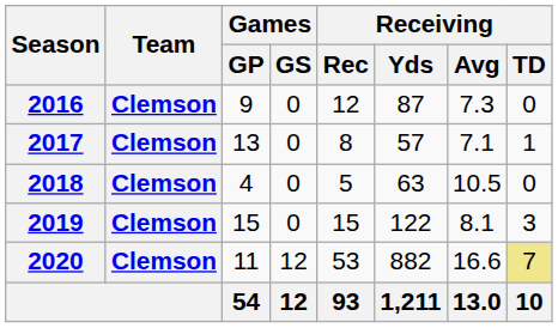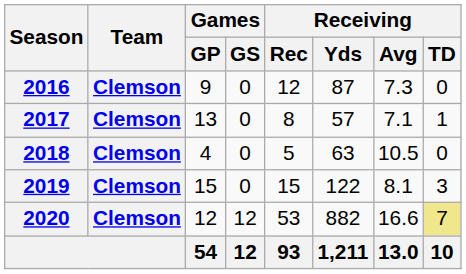2020 | Games / GP: 11 -> 12
